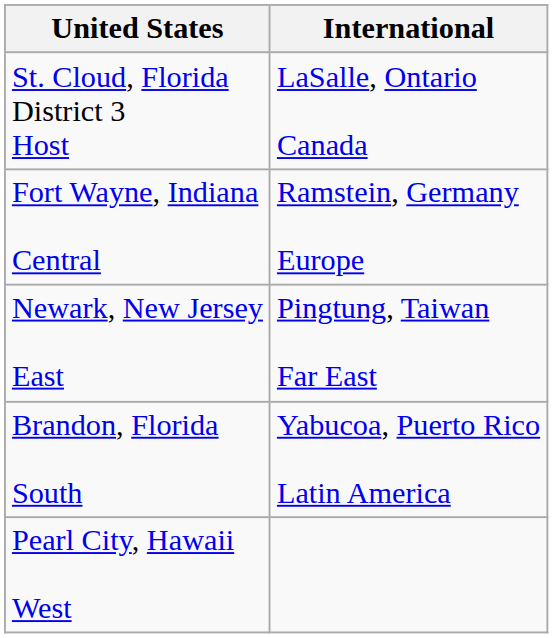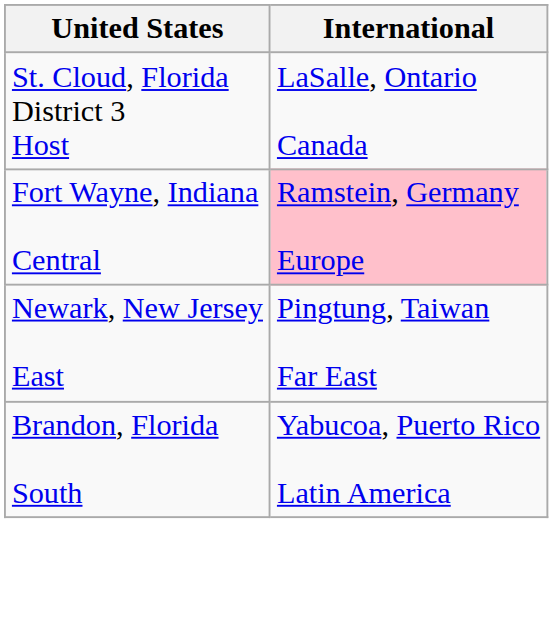Fort Wayne, Indiana Central | International: no background -> pink background
- row: Pearl City, Hawaii West
